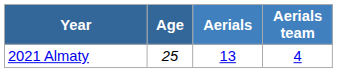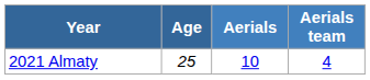2021 Almaty | Aerials: 13 -> 10
